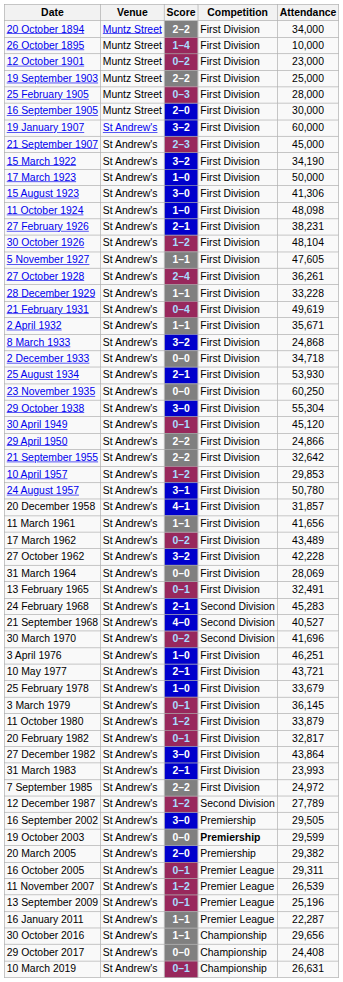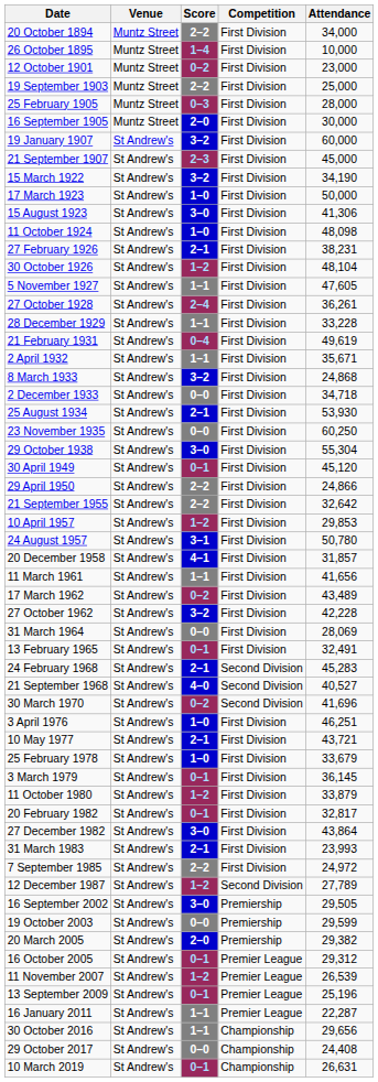19 October 2003 | Competition: bold -> normal
16 October 2005 | Attendance: 29,311 -> 29,312
